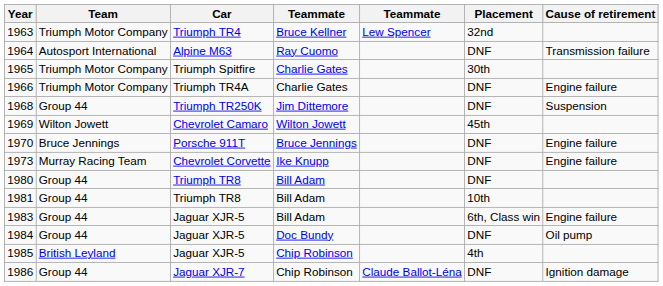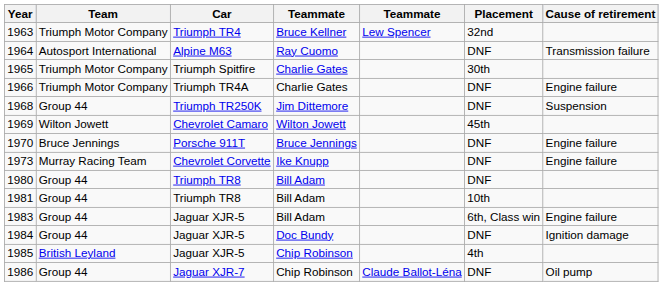1984 | Cause of retirement: Oil pump -> Ignition damage
1986 | Cause of retirement: Ignition damage -> Oil pump
